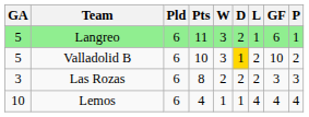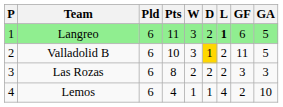columns swapped: P <-> GA
Langreo | L: normal -> bold
Valladolid B | GF: 10 -> 11
Lemos | GF: 4 -> 2
